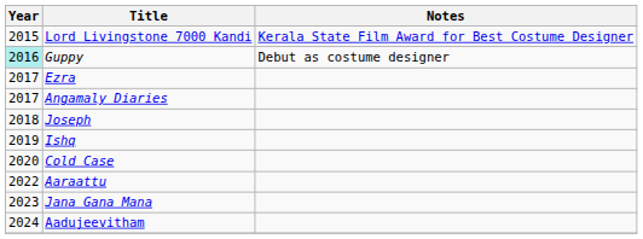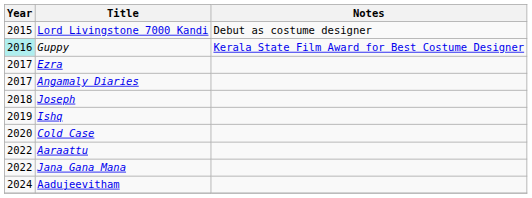Lord Livingstone 7000 Kandi | Notes: Kerala State Film Award for Best Costume Designer -> Debut as costume designer
Guppy | Notes: Debut as costume designer -> Kerala State Film Award for Best Costume Designer
Jana Gana Mana | Year: 2023 -> 2022
